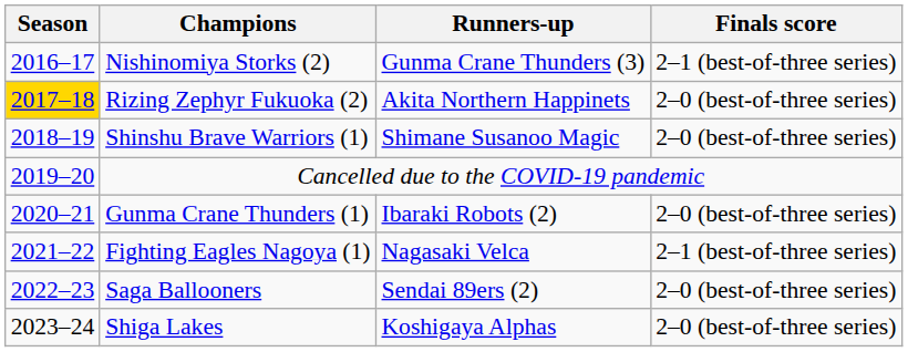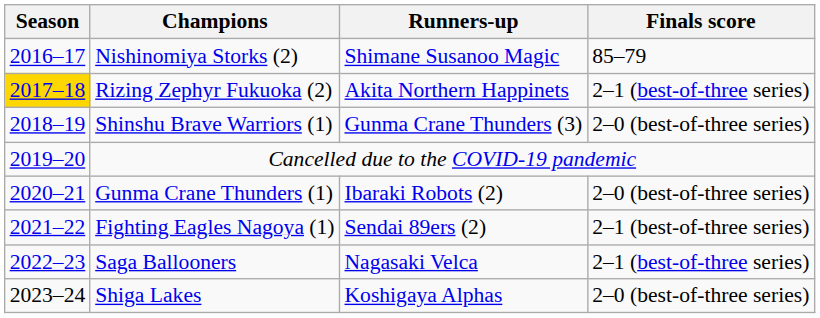Nishinomiya Storks (2) | Runners-up: Gunma Crane Thunders (3) -> Shimane Susanoo Magic
Nishinomiya Storks (2) | Finals score: 2–1 (best-of-three series) -> 85–79
Rizing Zephyr Fukuoka (2) | Finals score: 2–0 (best-of-three series) -> 2–1 (best-of-three series)
Shinshu Brave Warriors (1) | Runners-up: Shimane Susanoo Magic -> Gunma Crane Thunders (3)
Fighting Eagles Nagoya (1) | Runners-up: Nagasaki Velca -> Sendai 89ers (2)
Saga Ballooners | Runners-up: Sendai 89ers (2) -> Nagasaki Velca
Saga Ballooners | Finals score: 2–0 (best-of-three series) -> 2–1 (best-of-three series)
